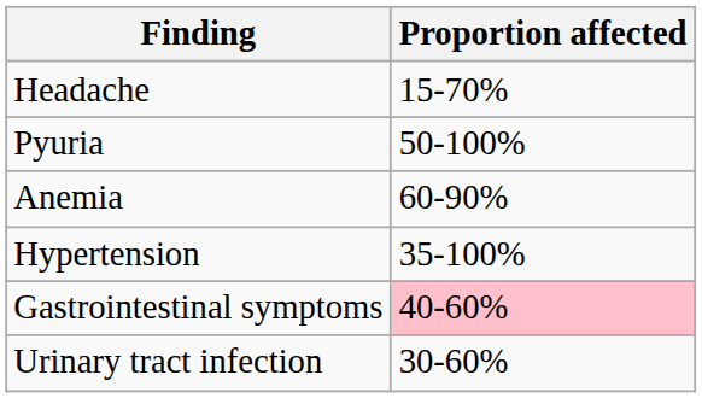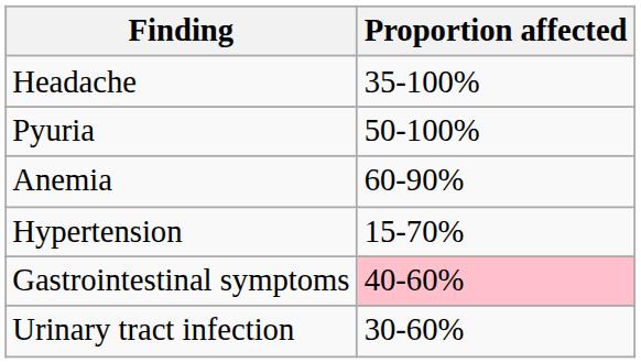Headache | Proportion affected: 15-70% -> 35-100%
Hypertension | Proportion affected: 35-100% -> 15-70%
